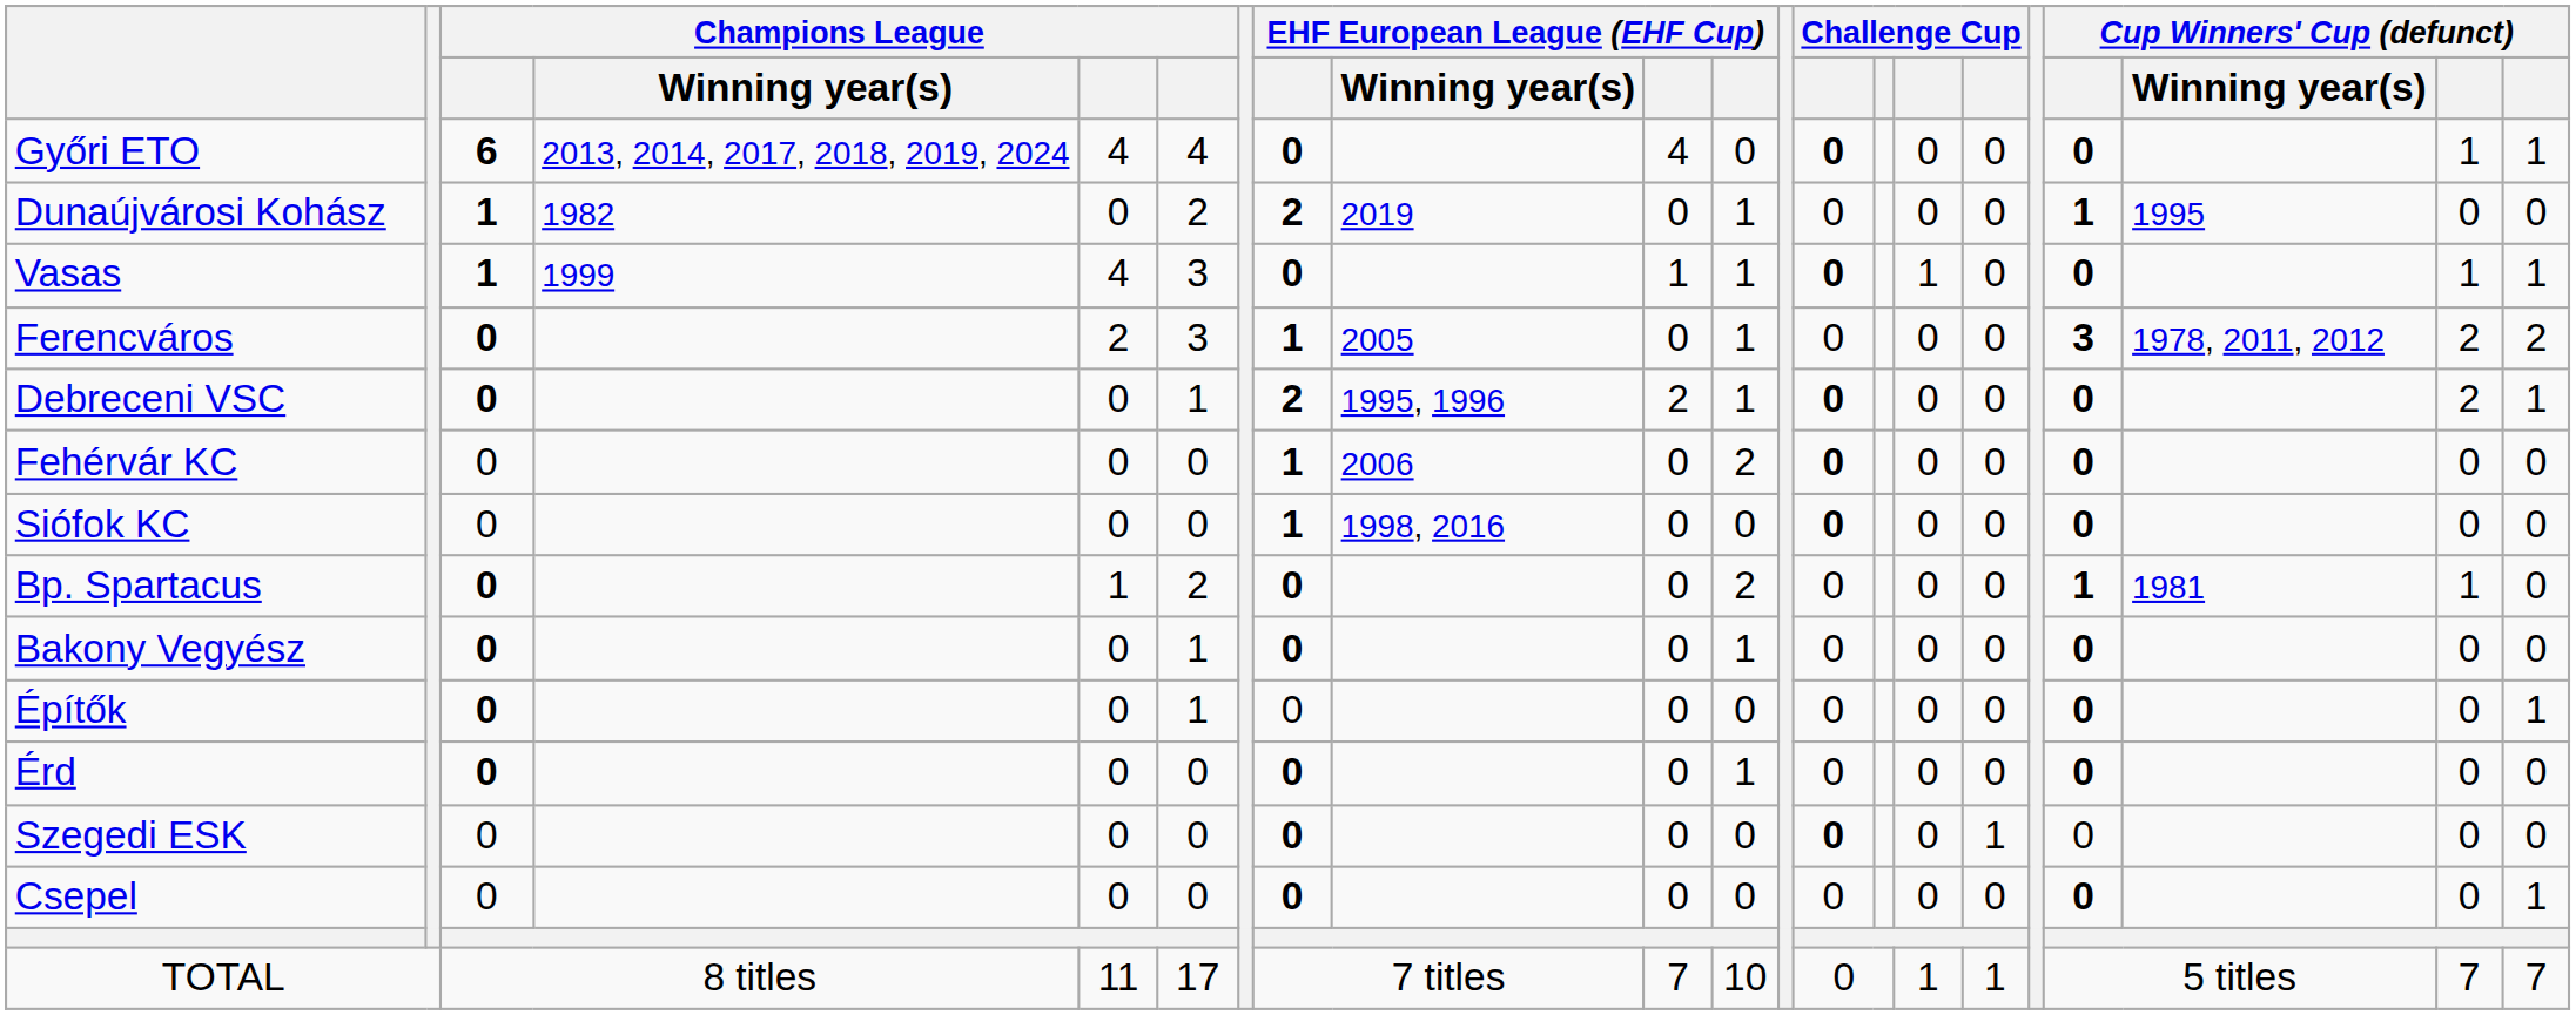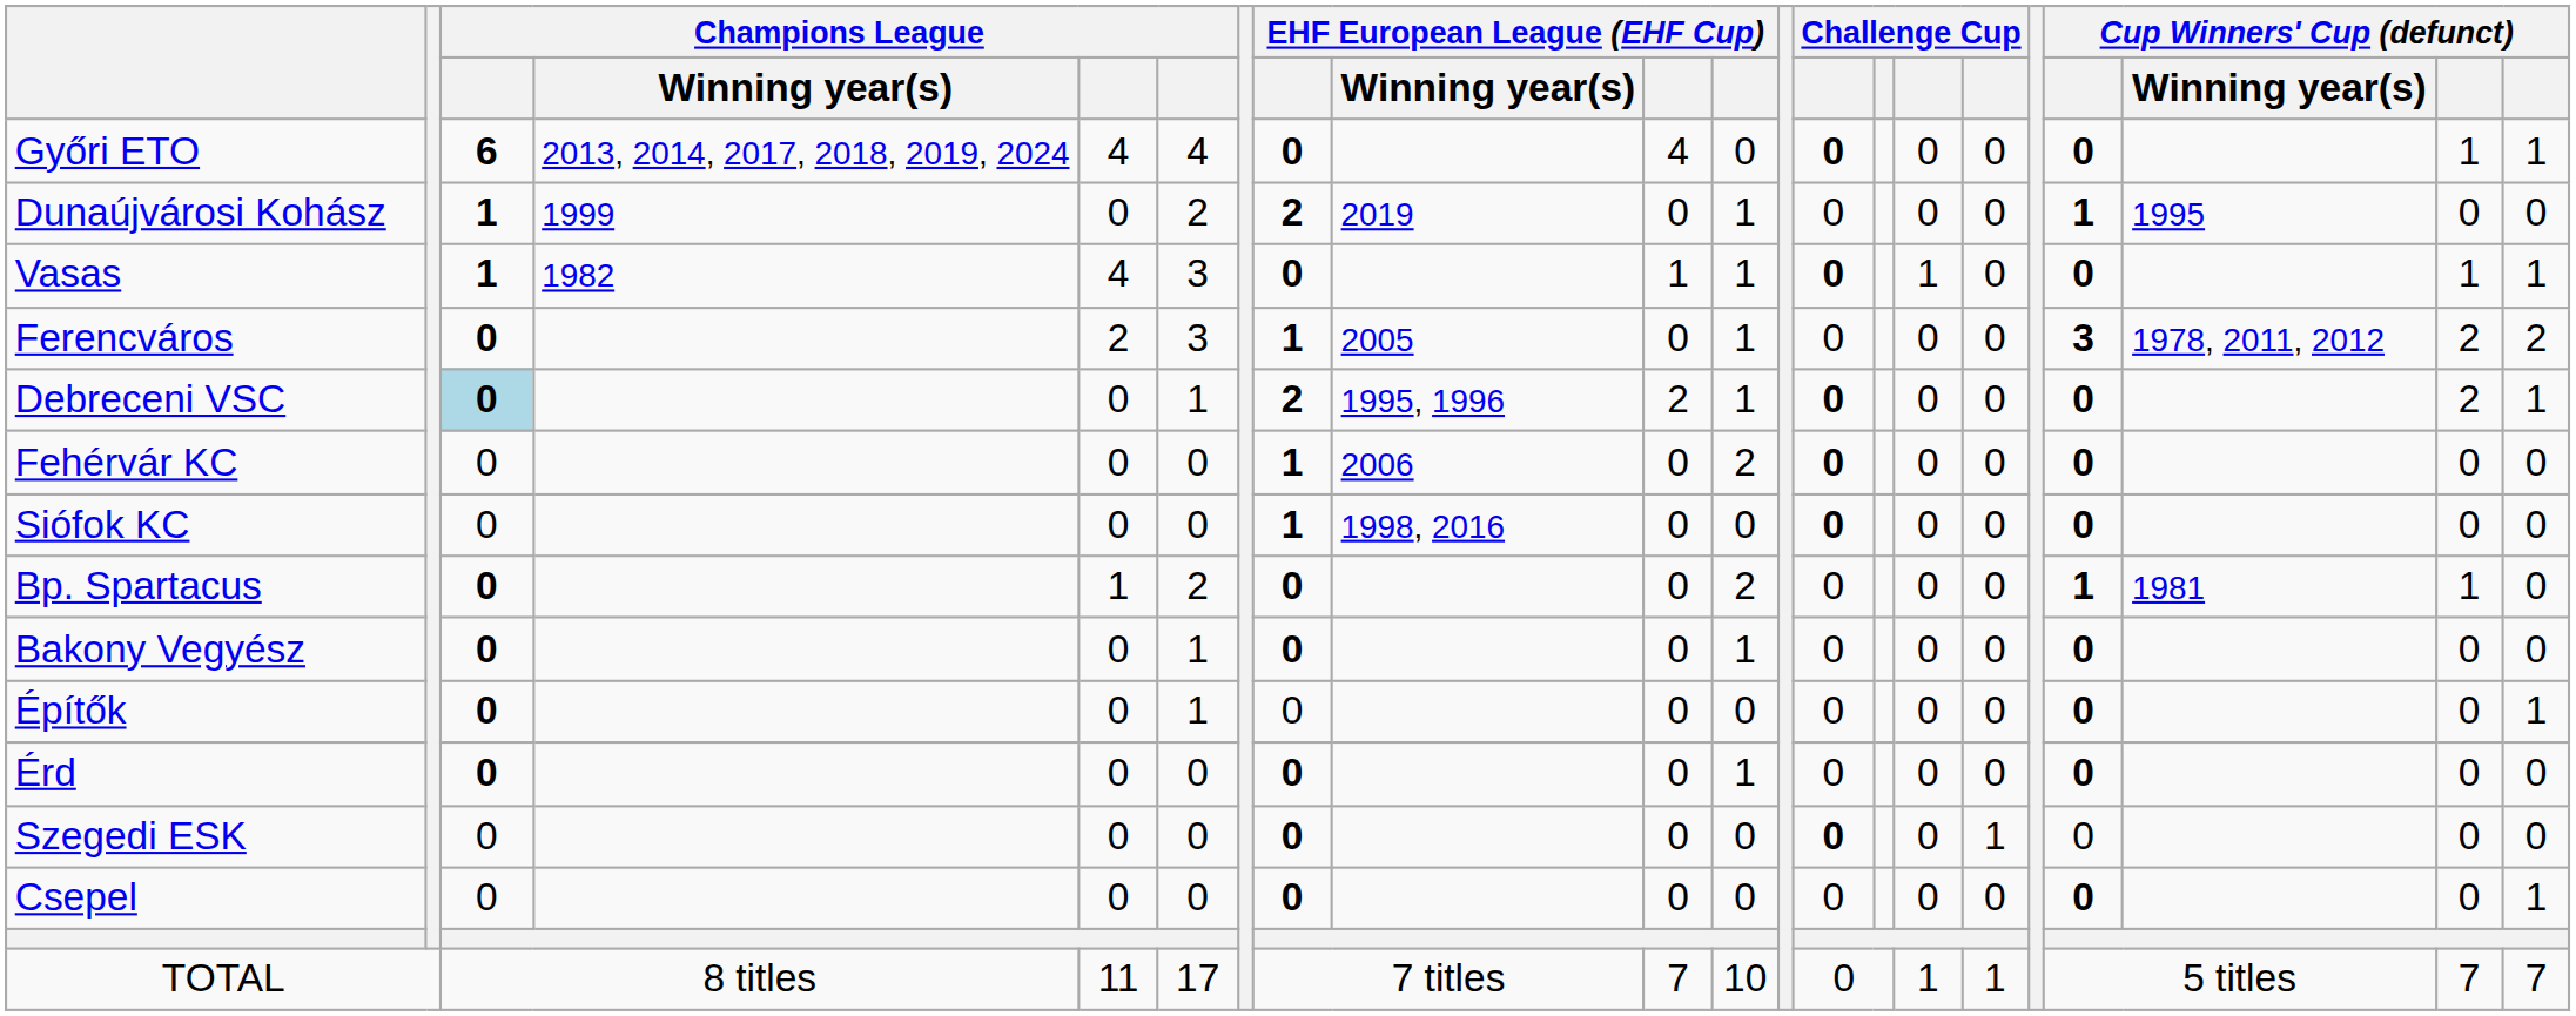Dunaújvárosi Kohász | Champions League / Winning year(s): 1982 -> 1999
Vasas | Champions League / Winning year(s): 1999 -> 1982
Debreceni VSC | column 3: no background -> lightblue background
